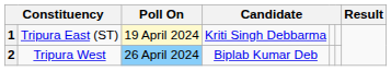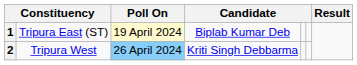1 | column 4: Kriti Singh Debbarma -> Biplab Kumar Deb
2 | column 4: Biplab Kumar Deb -> Kriti Singh Debbarma
